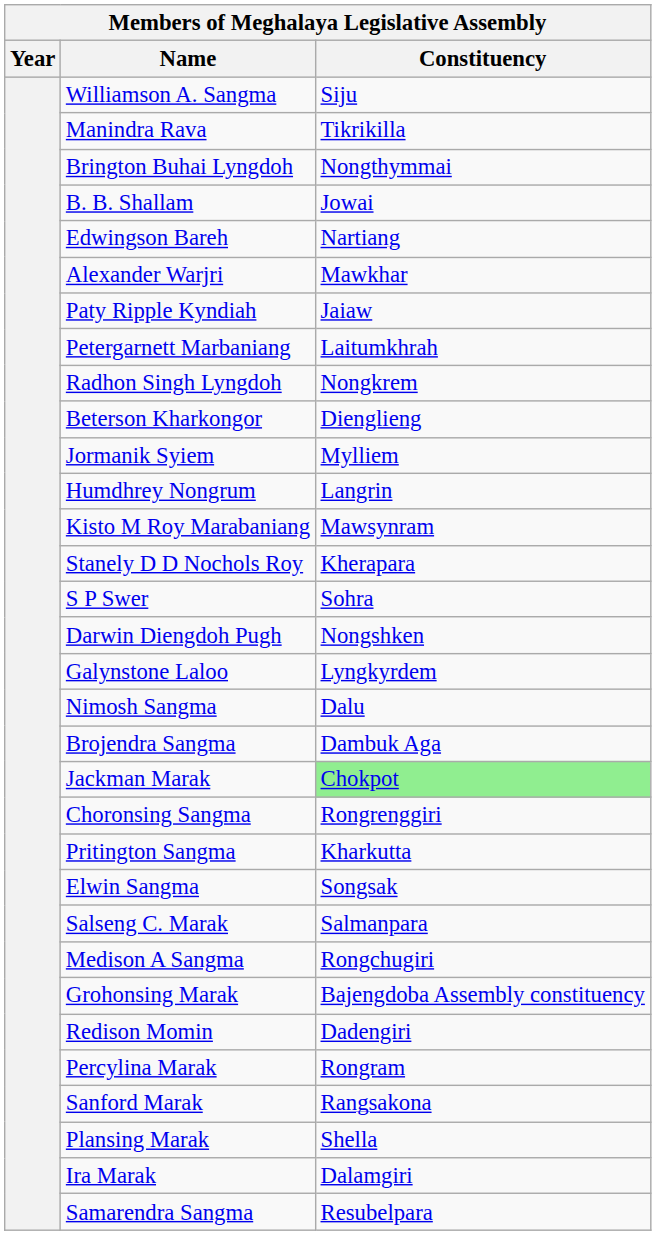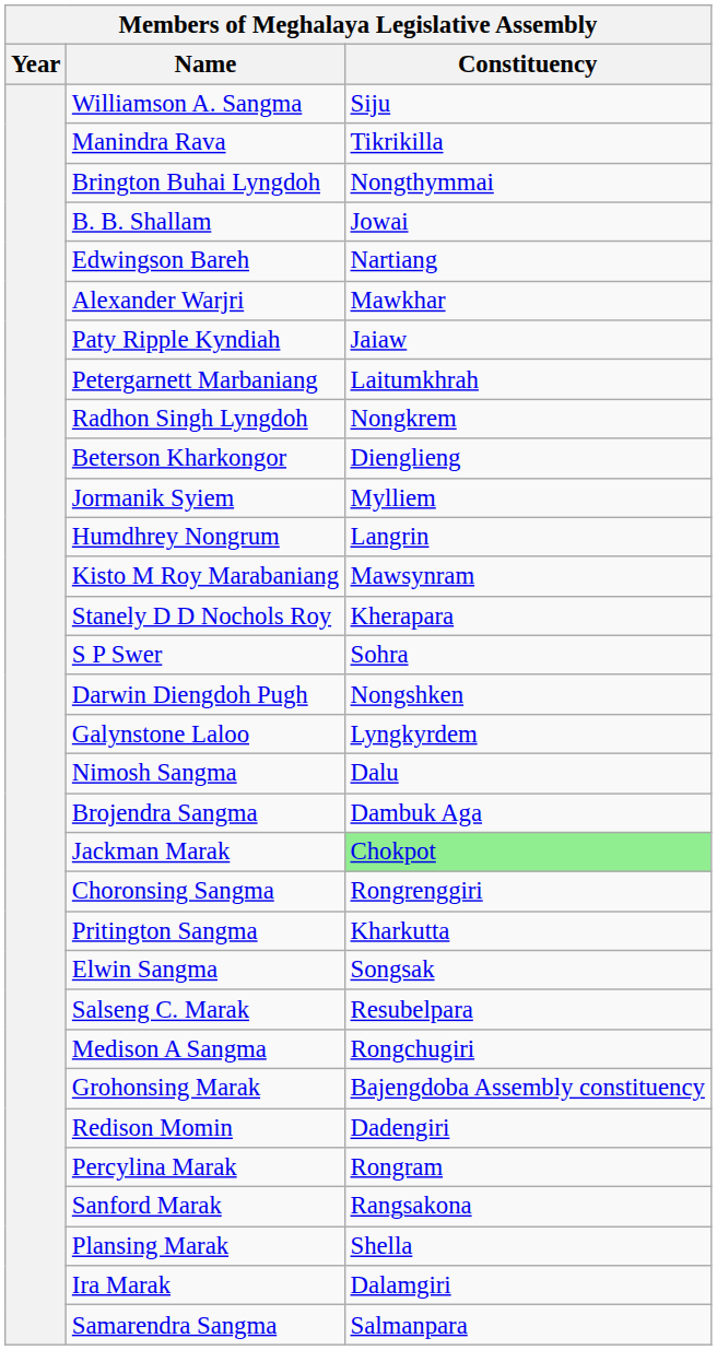Salseng C. Marak | Constituency: Salmanpara -> Resubelpara
Samarendra Sangma | Constituency: Resubelpara -> Salmanpara
